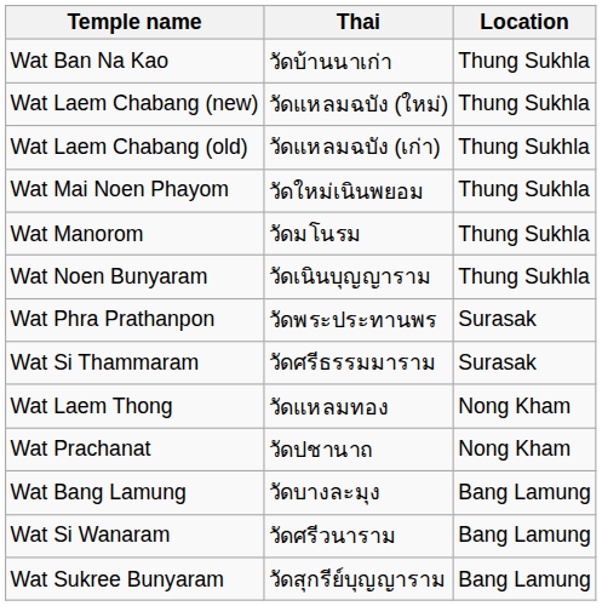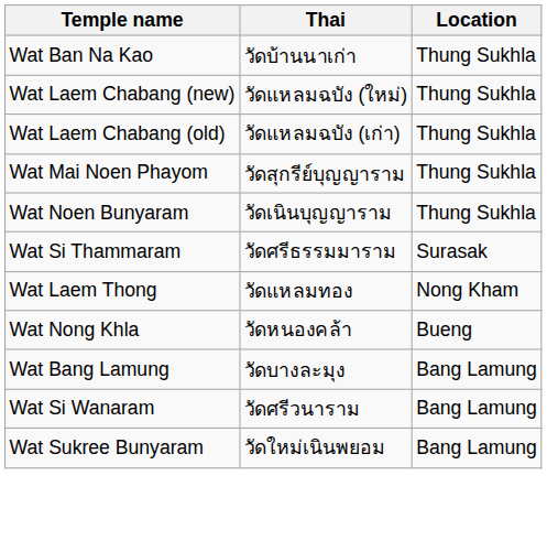Wat Mai Noen Phayom | Thai: วัดใหม่เนินพยอม -> วัดสุกรีย์บุญญาราม
- row: Wat Manorom | วัดมโนรม | Thung Sukhla
- row: Wat Phra Prathanpon | วัดพระประทานพร | Surasak
- row: Wat Prachanat | วัดปชานาถ | Nong Kham
+ row: Wat Nong Khla | วัดหนองคล้า | Bueng
Wat Sukree Bunyaram | Thai: วัดสุกรีย์บุญญาราม -> วัดใหม่เนินพยอม
